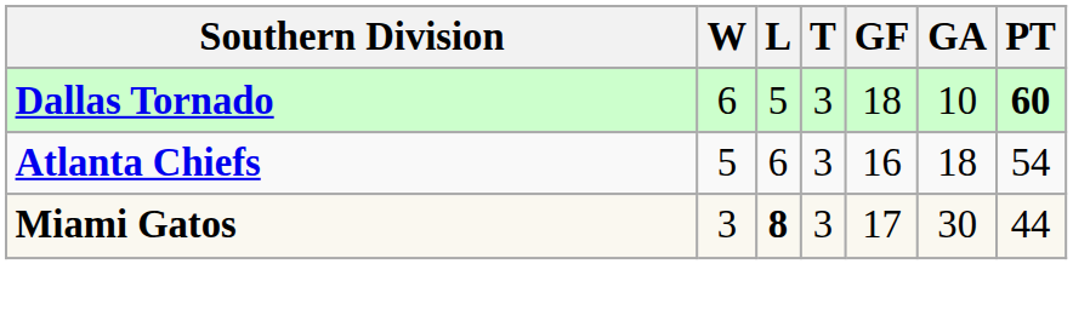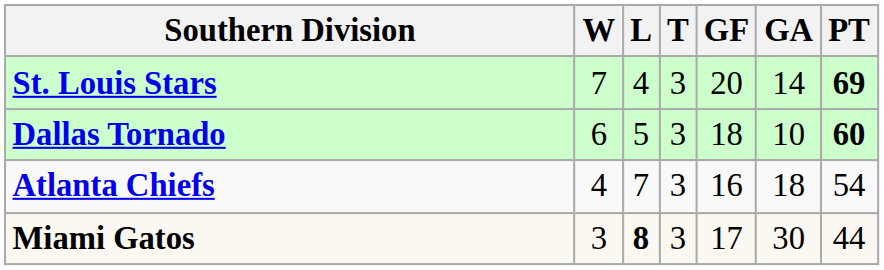+ row: St. Louis Stars | 7 | 4 | 3 | 20 | 14 | 69
Atlanta Chiefs | W: 5 -> 4
Atlanta Chiefs | L: 6 -> 7
